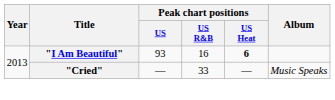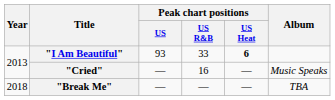"I Am Beautiful" | Peak chart positions / US R&B: 16 -> 33
"Cried" | Peak chart positions / US R&B: 33 -> 16
+ row: 2018 | "Break Me" | — | — | — | TBA
